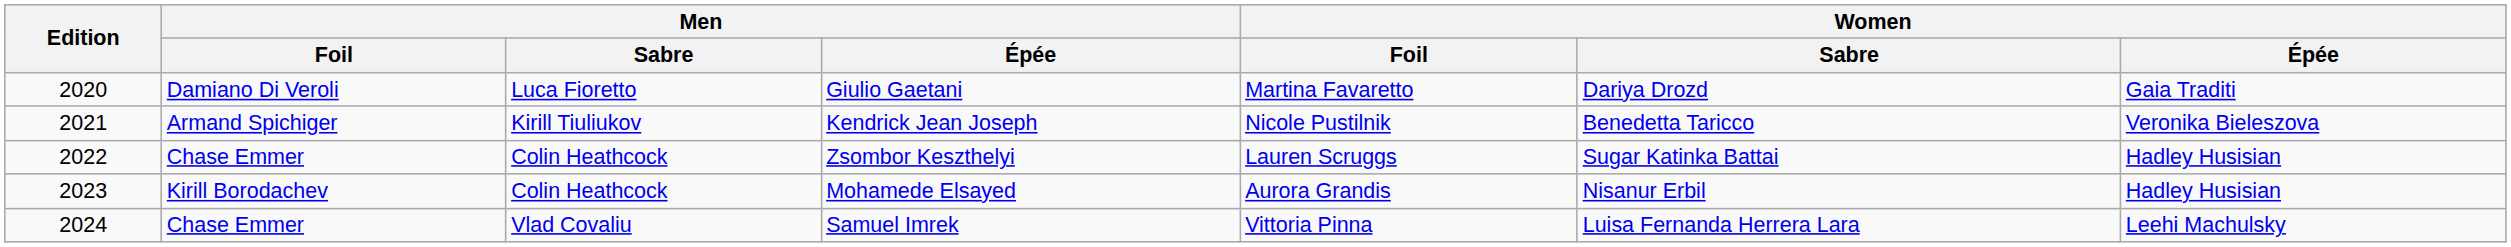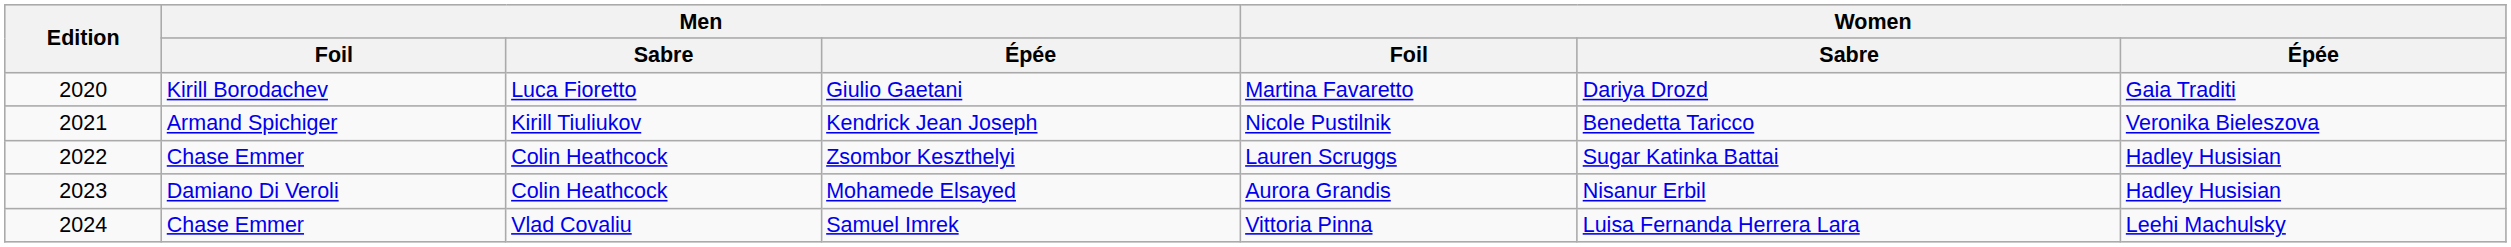Giulio Gaetani | Men / Foil: Damiano Di Veroli -> Kirill Borodachev
Mohamede Elsayed | Men / Foil: Kirill Borodachev -> Damiano Di Veroli
